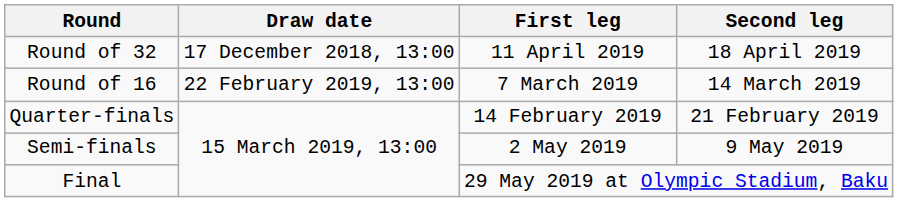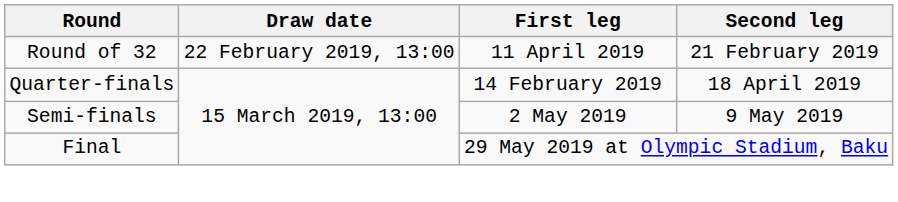Round of 32 | Draw date: 17 December 2018, 13:00 -> 22 February 2019, 13:00
Round of 32 | Second leg: 18 April 2019 -> 21 February 2019
- row: Round of 16 | 22 February 2019, 13:00 | 7 March 2019 | 14 March 2019
Quarter-finals | Second leg: 21 February 2019 -> 18 April 2019
